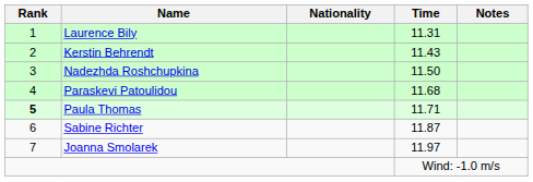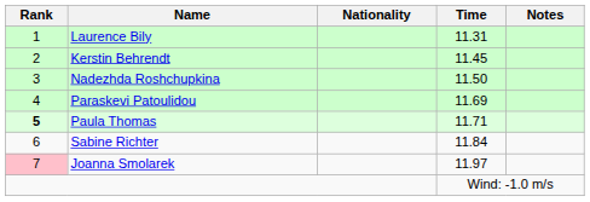Kerstin Behrendt | Time: 11.43 -> 11.45
Paraskevi Patoulidou | Time: 11.68 -> 11.69
Sabine Richter | Time: 11.87 -> 11.84
Joanna Smolarek | Rank: no background -> pink background
